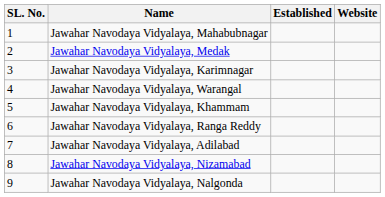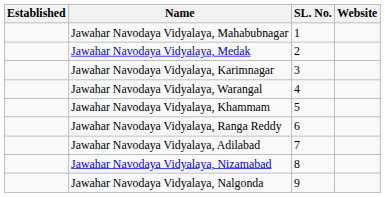columns swapped: SL. No. <-> Established
